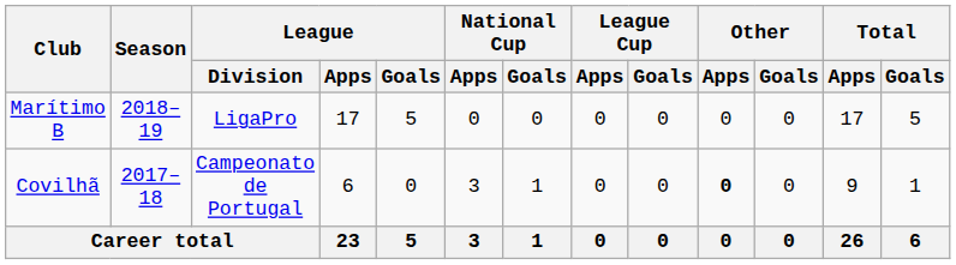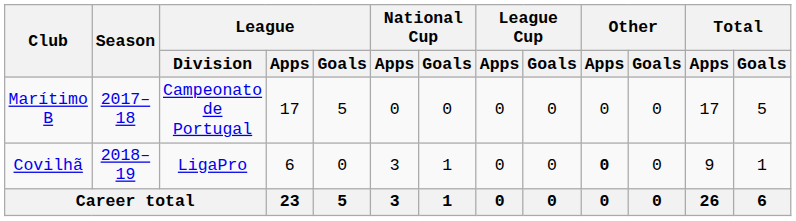Marítimo B | Season: 2018–19 -> 2017–18
Marítimo B | League / Division: LigaPro -> Campeonato de Portugal
Covilhã | Season: 2017–18 -> 2018–19
Covilhã | League / Division: Campeonato de Portugal -> LigaPro
